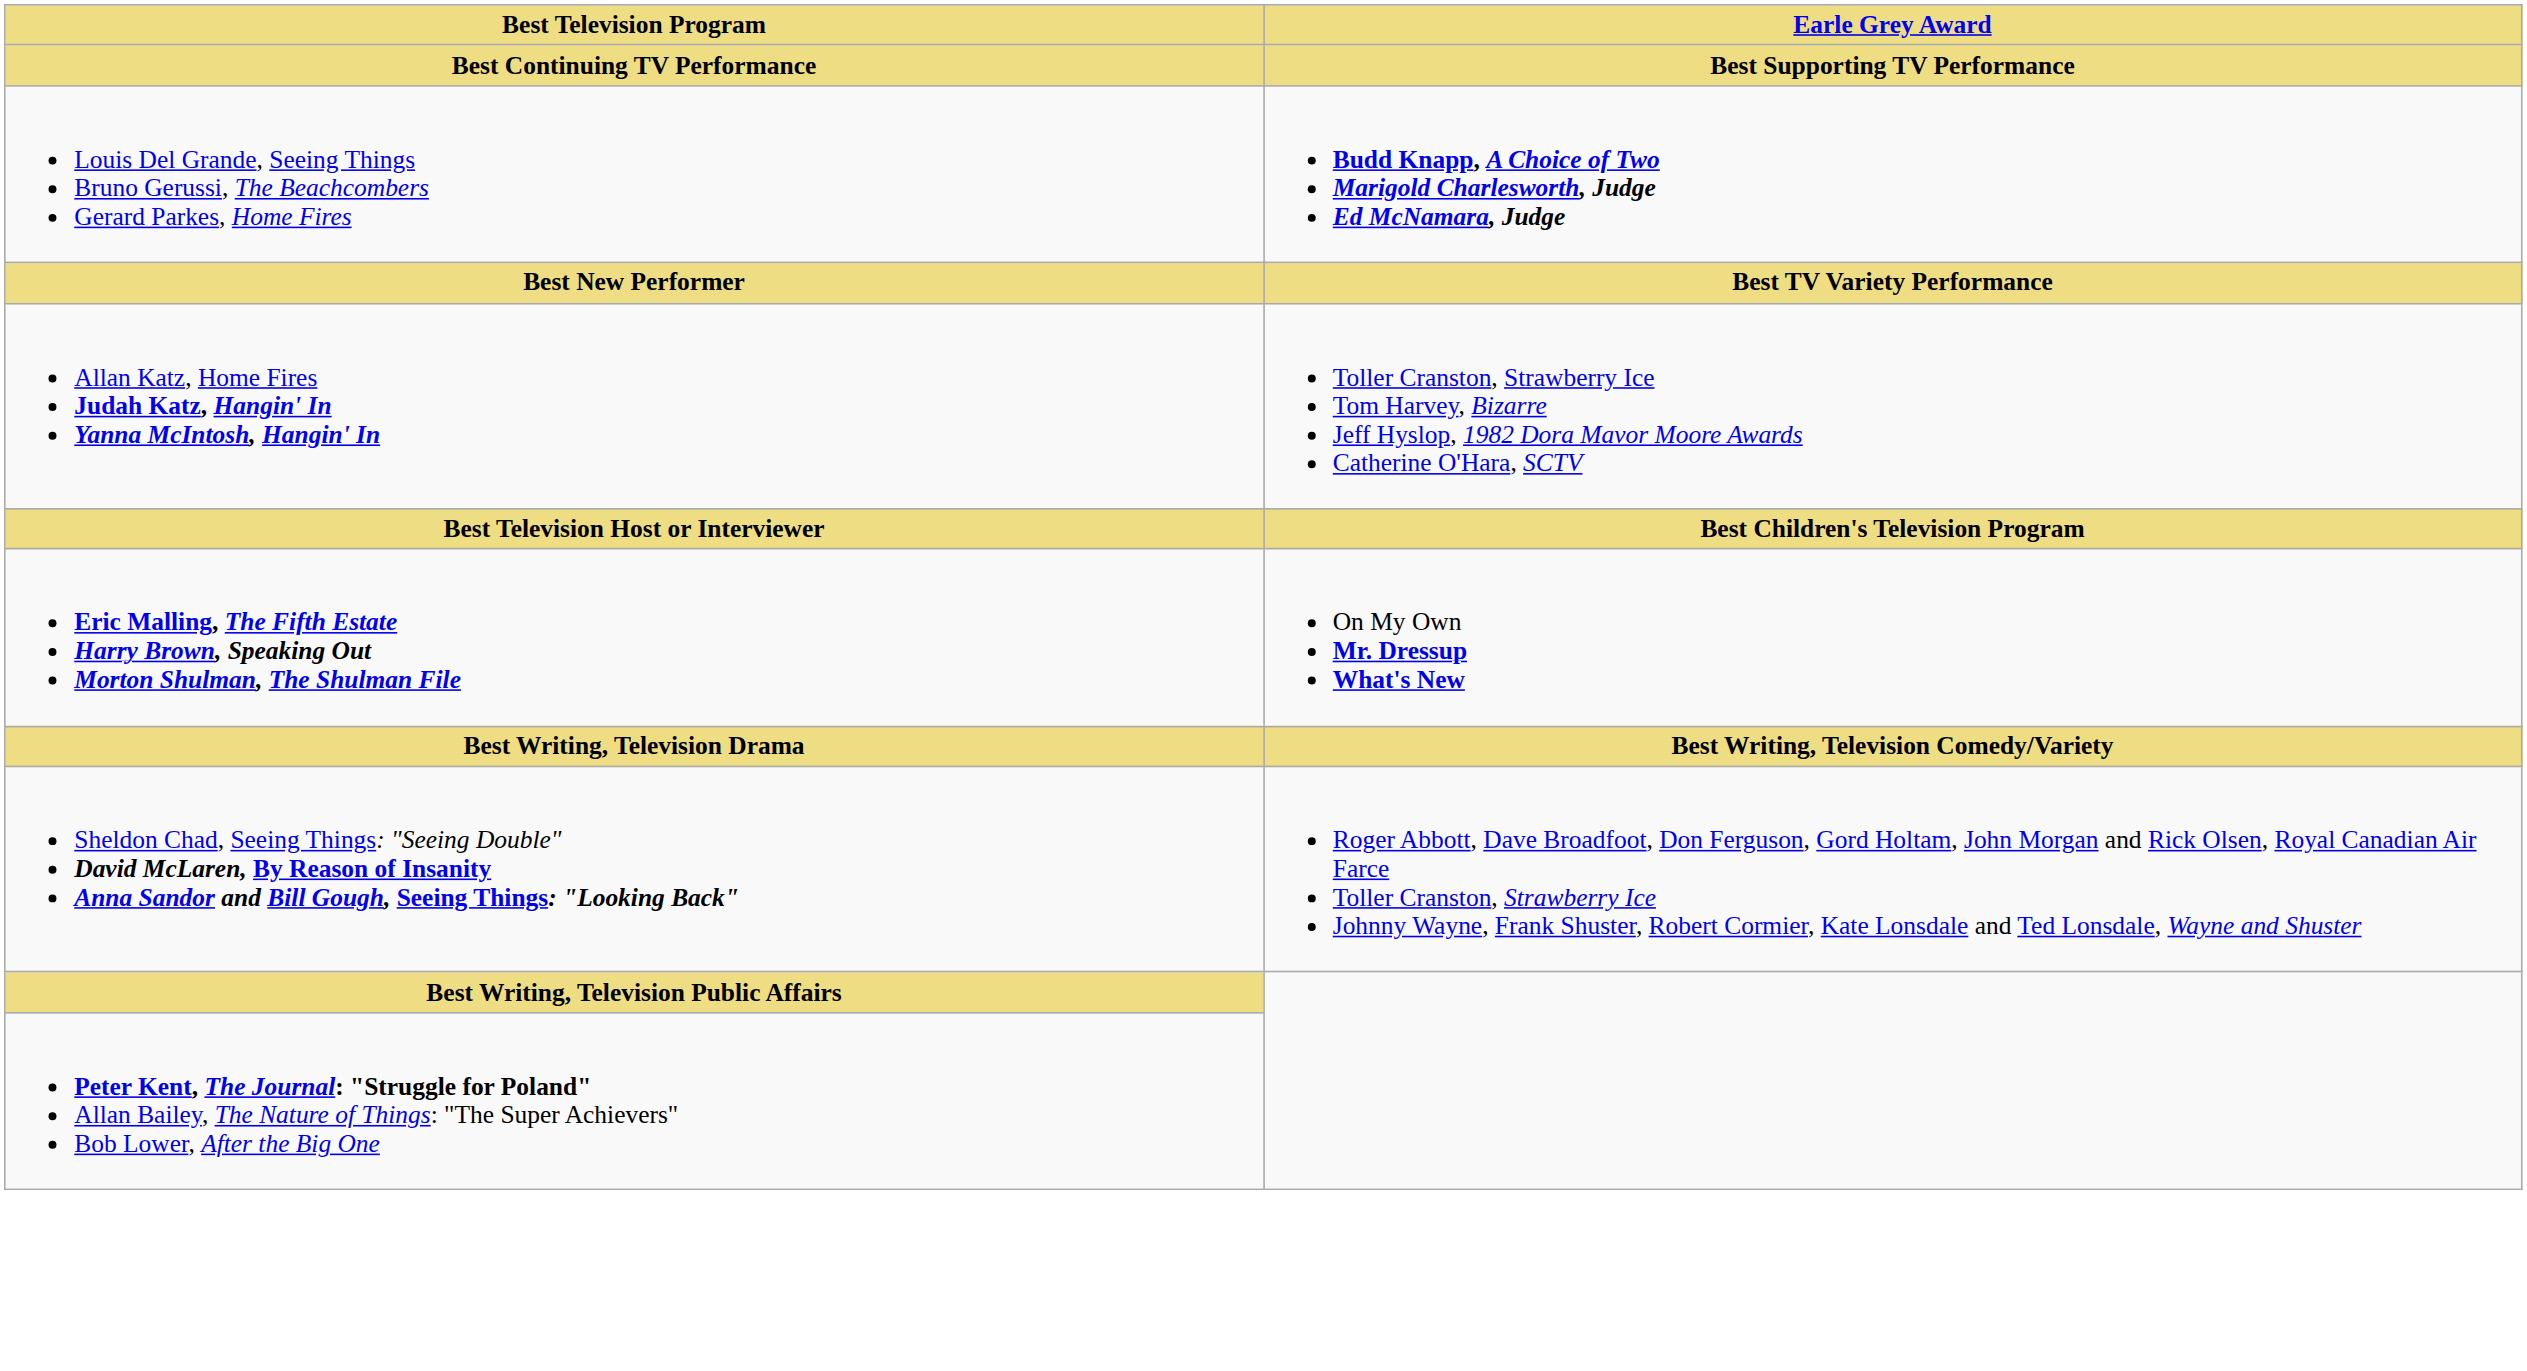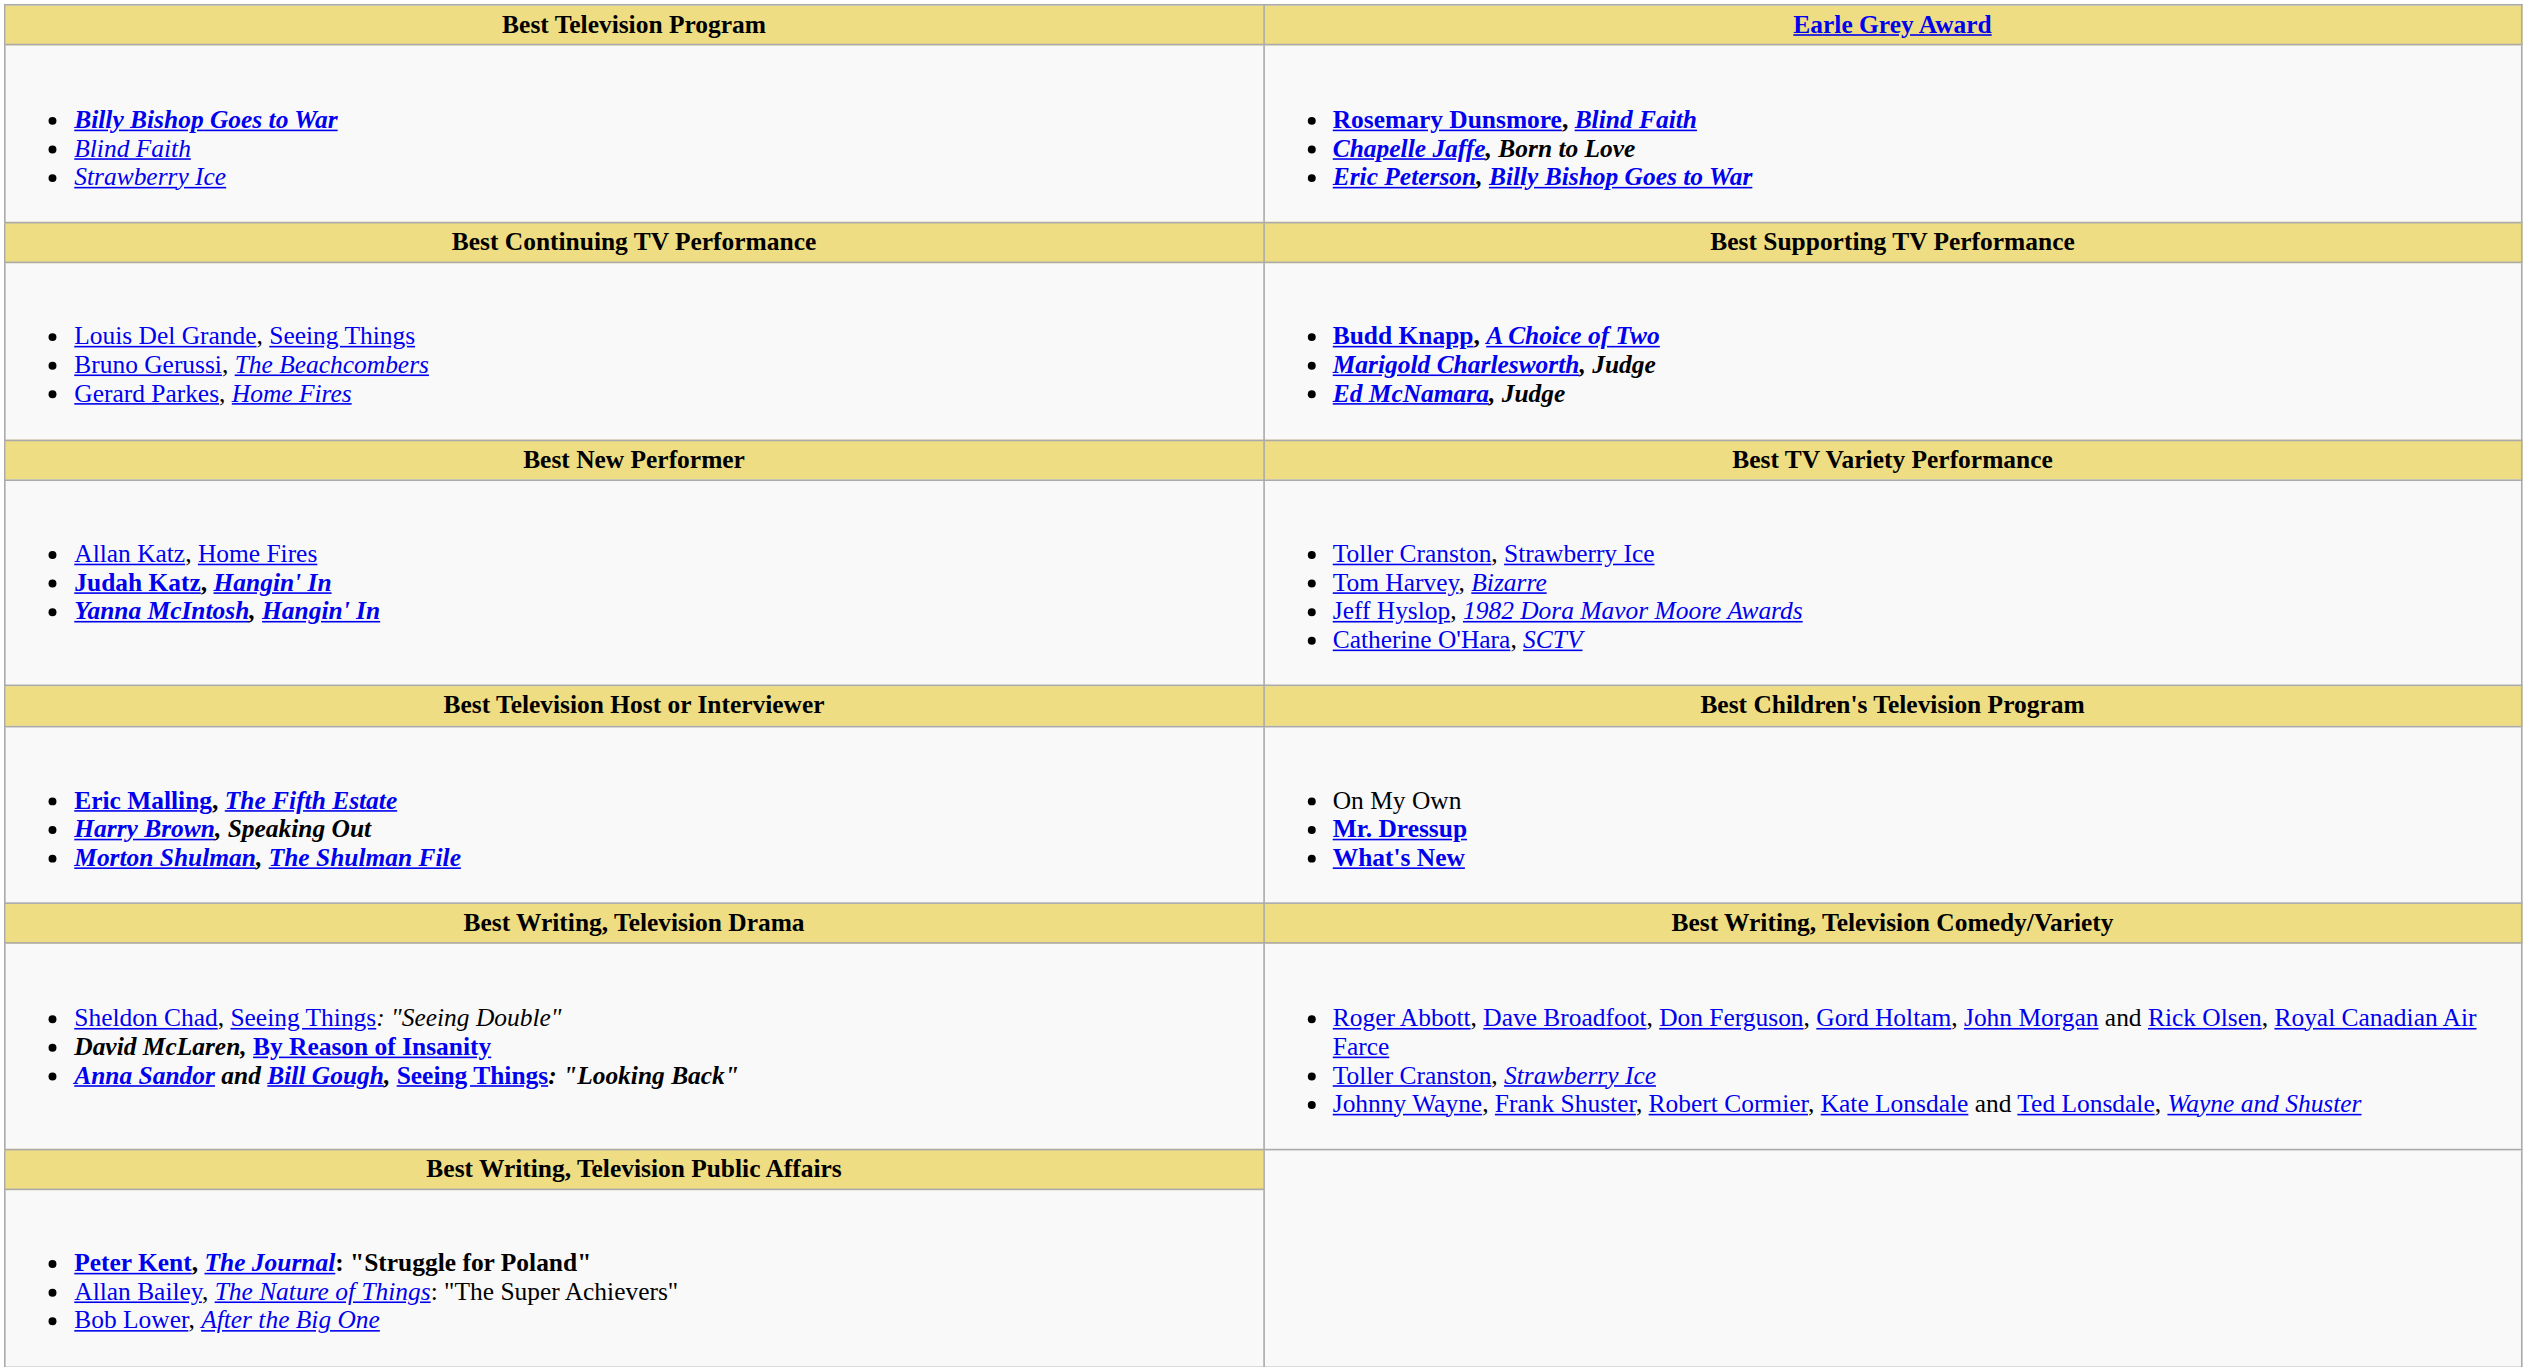+ row: Billy Bishop Goes to War Blind Faith Strawberry Ice | Rosemary Dunsmore, Blind Faith Chapelle Jaffe, Born to Love Eric Peterson, Billy Bishop Goes to War
